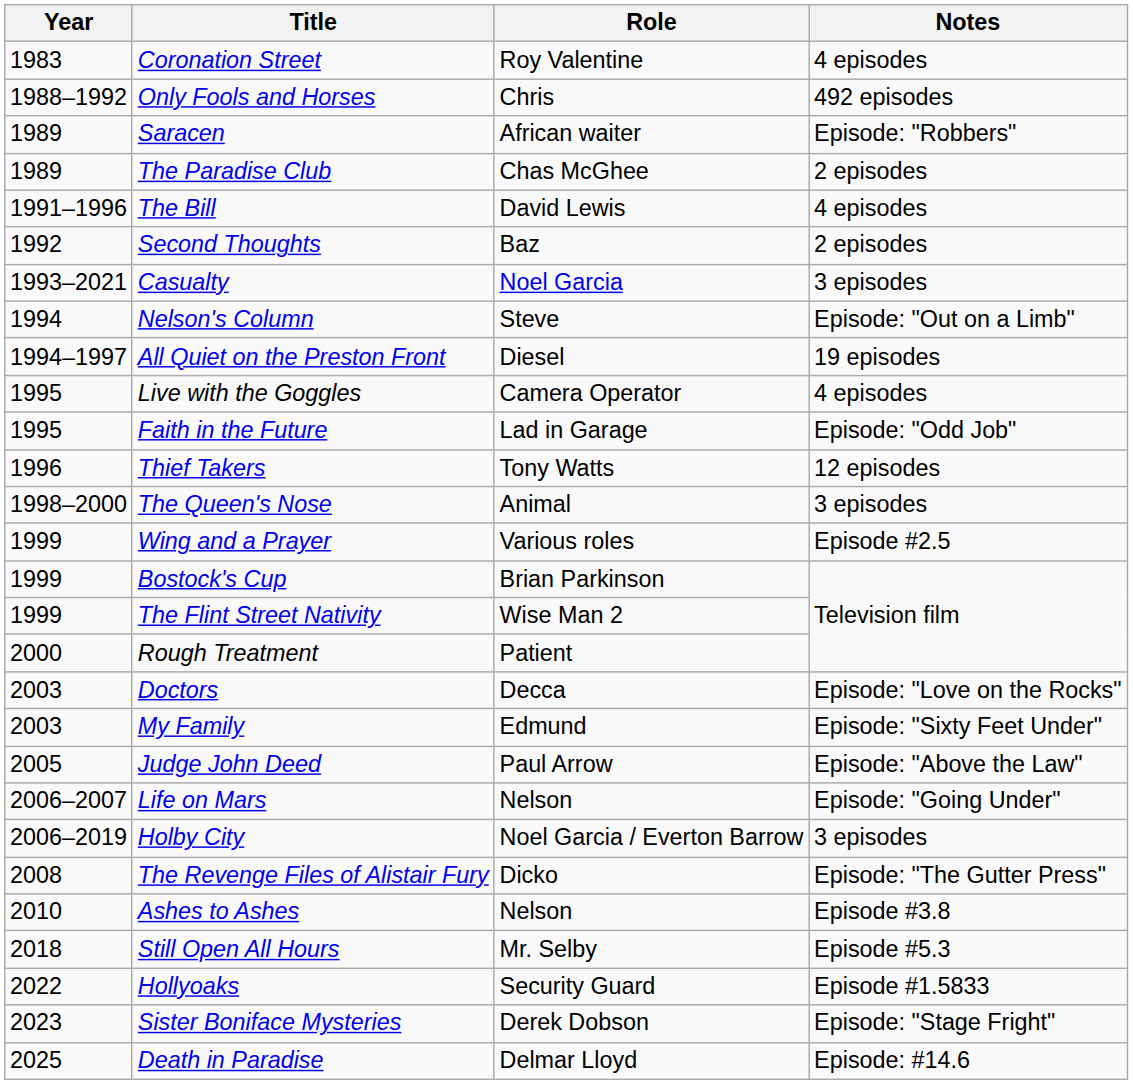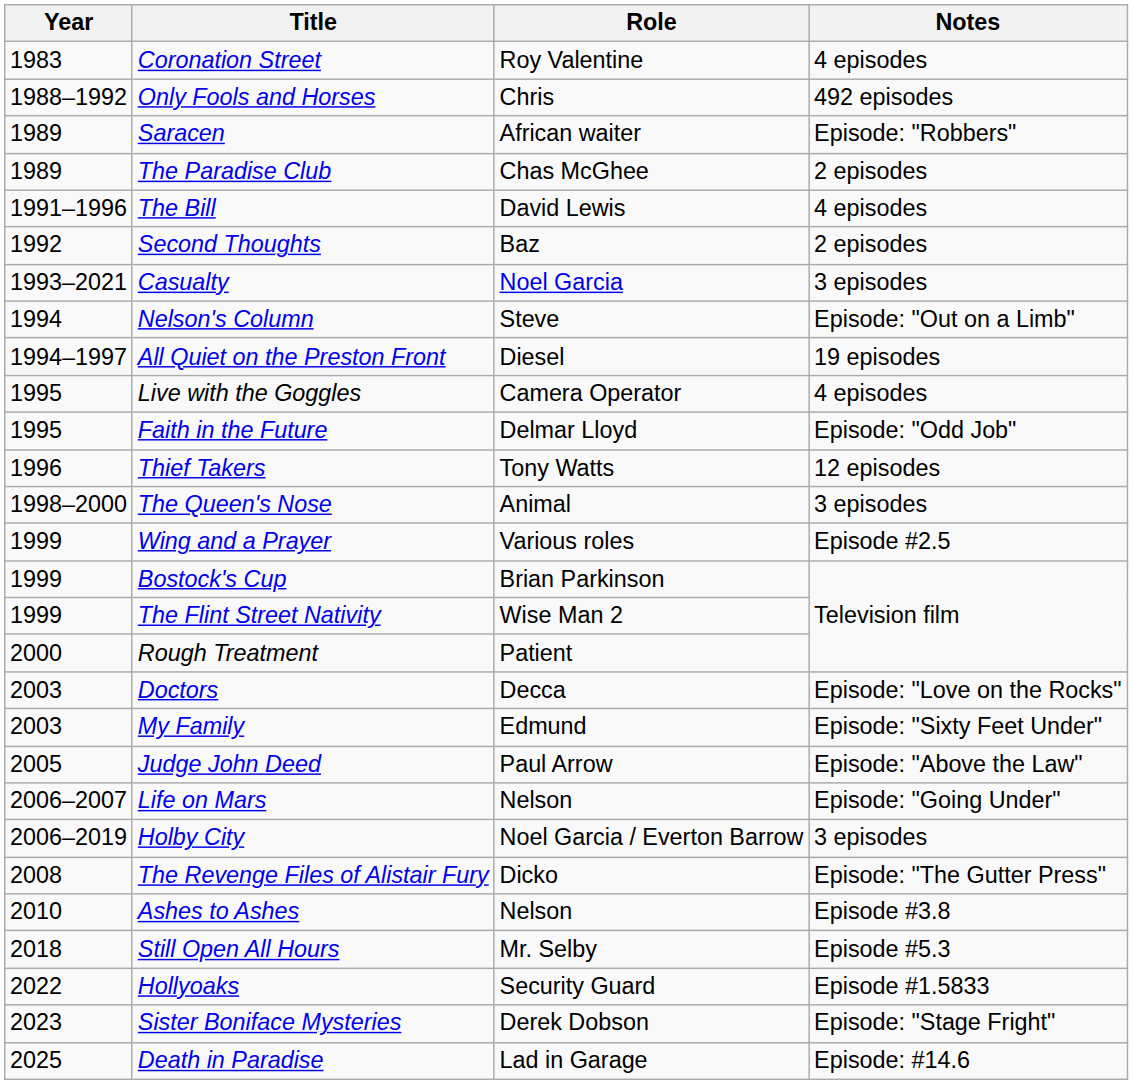Faith in the Future | Role: Lad in Garage -> Delmar Lloyd
Death in Paradise | Role: Delmar Lloyd -> Lad in Garage
